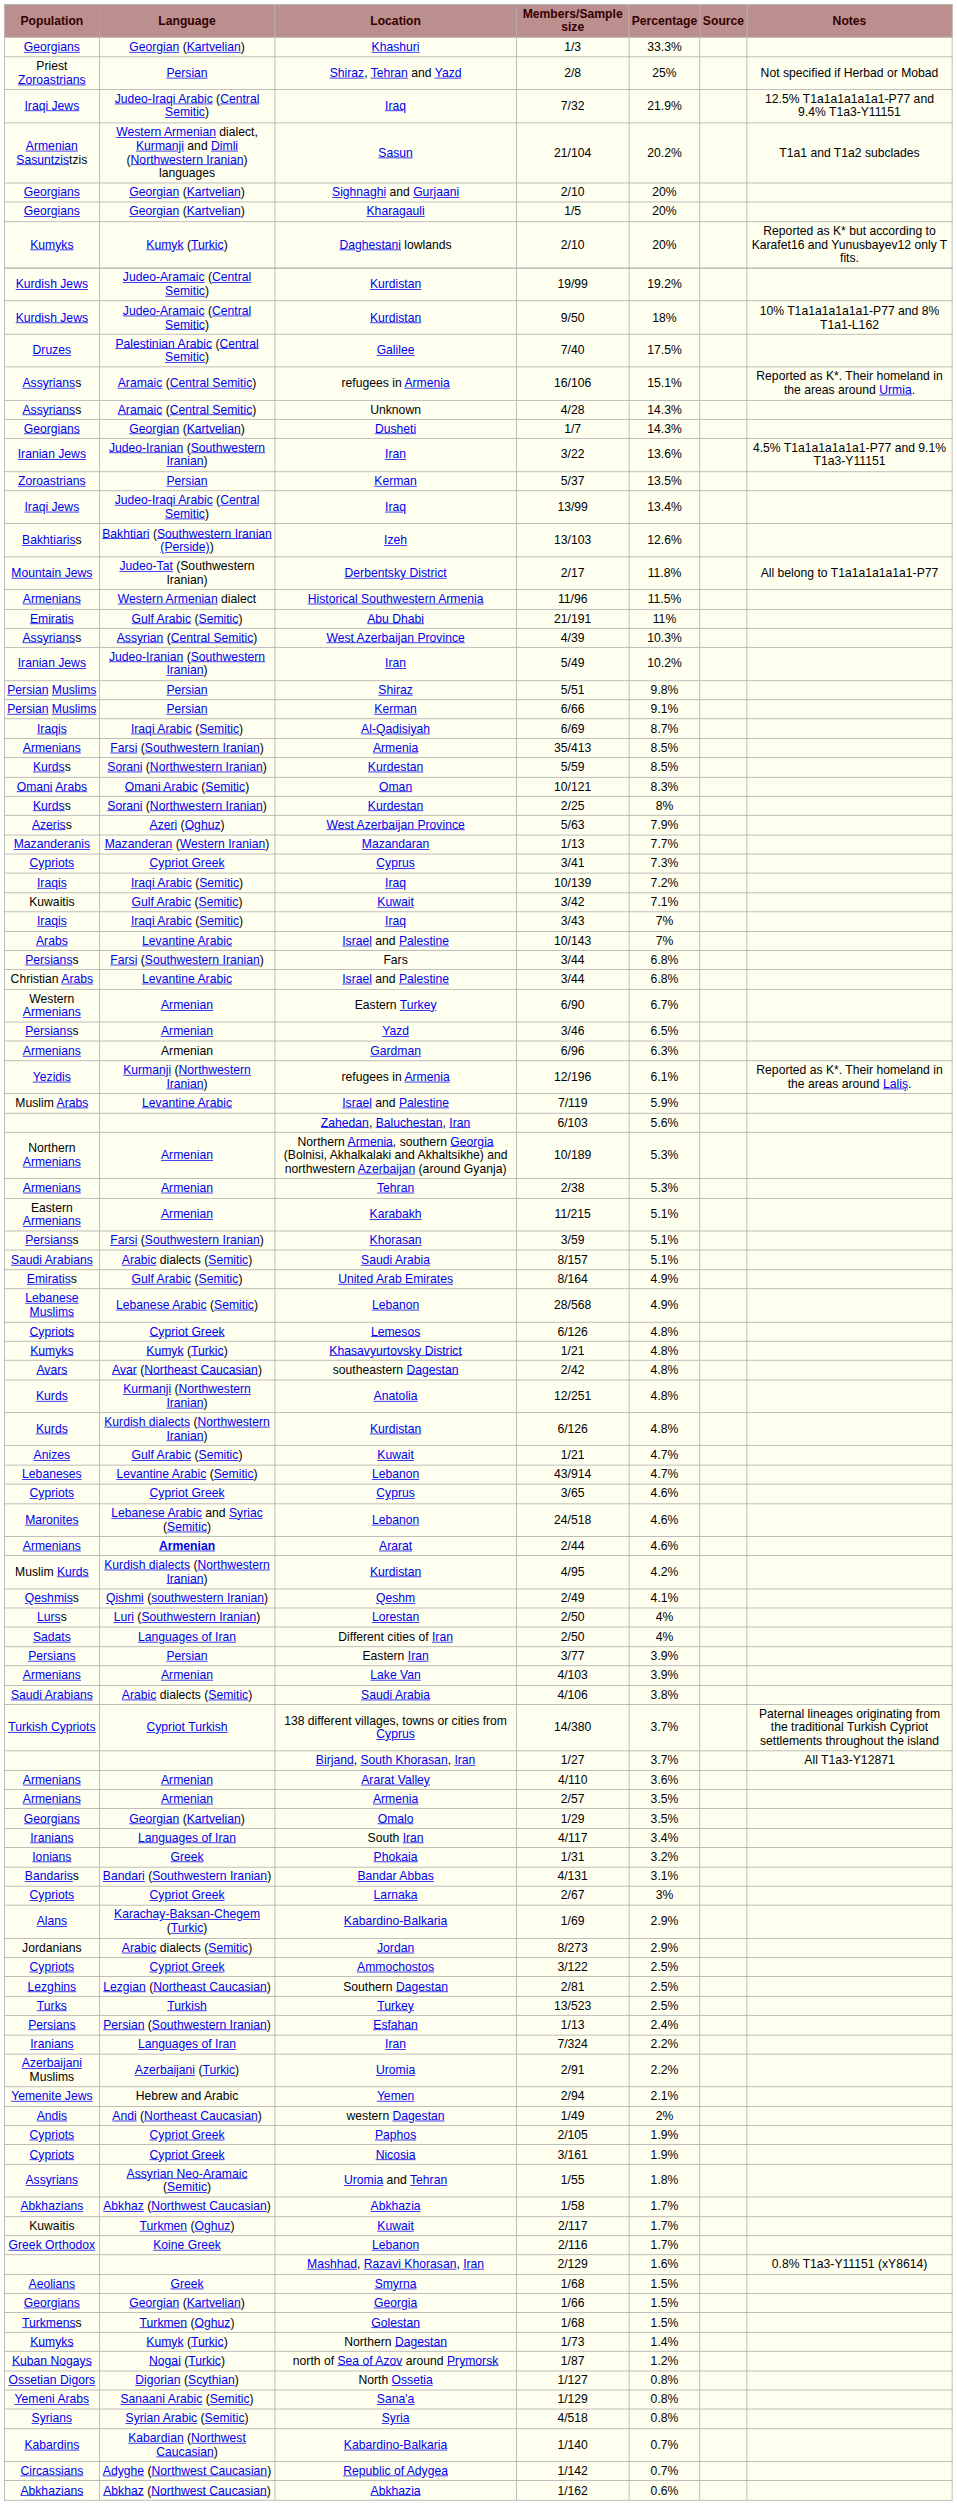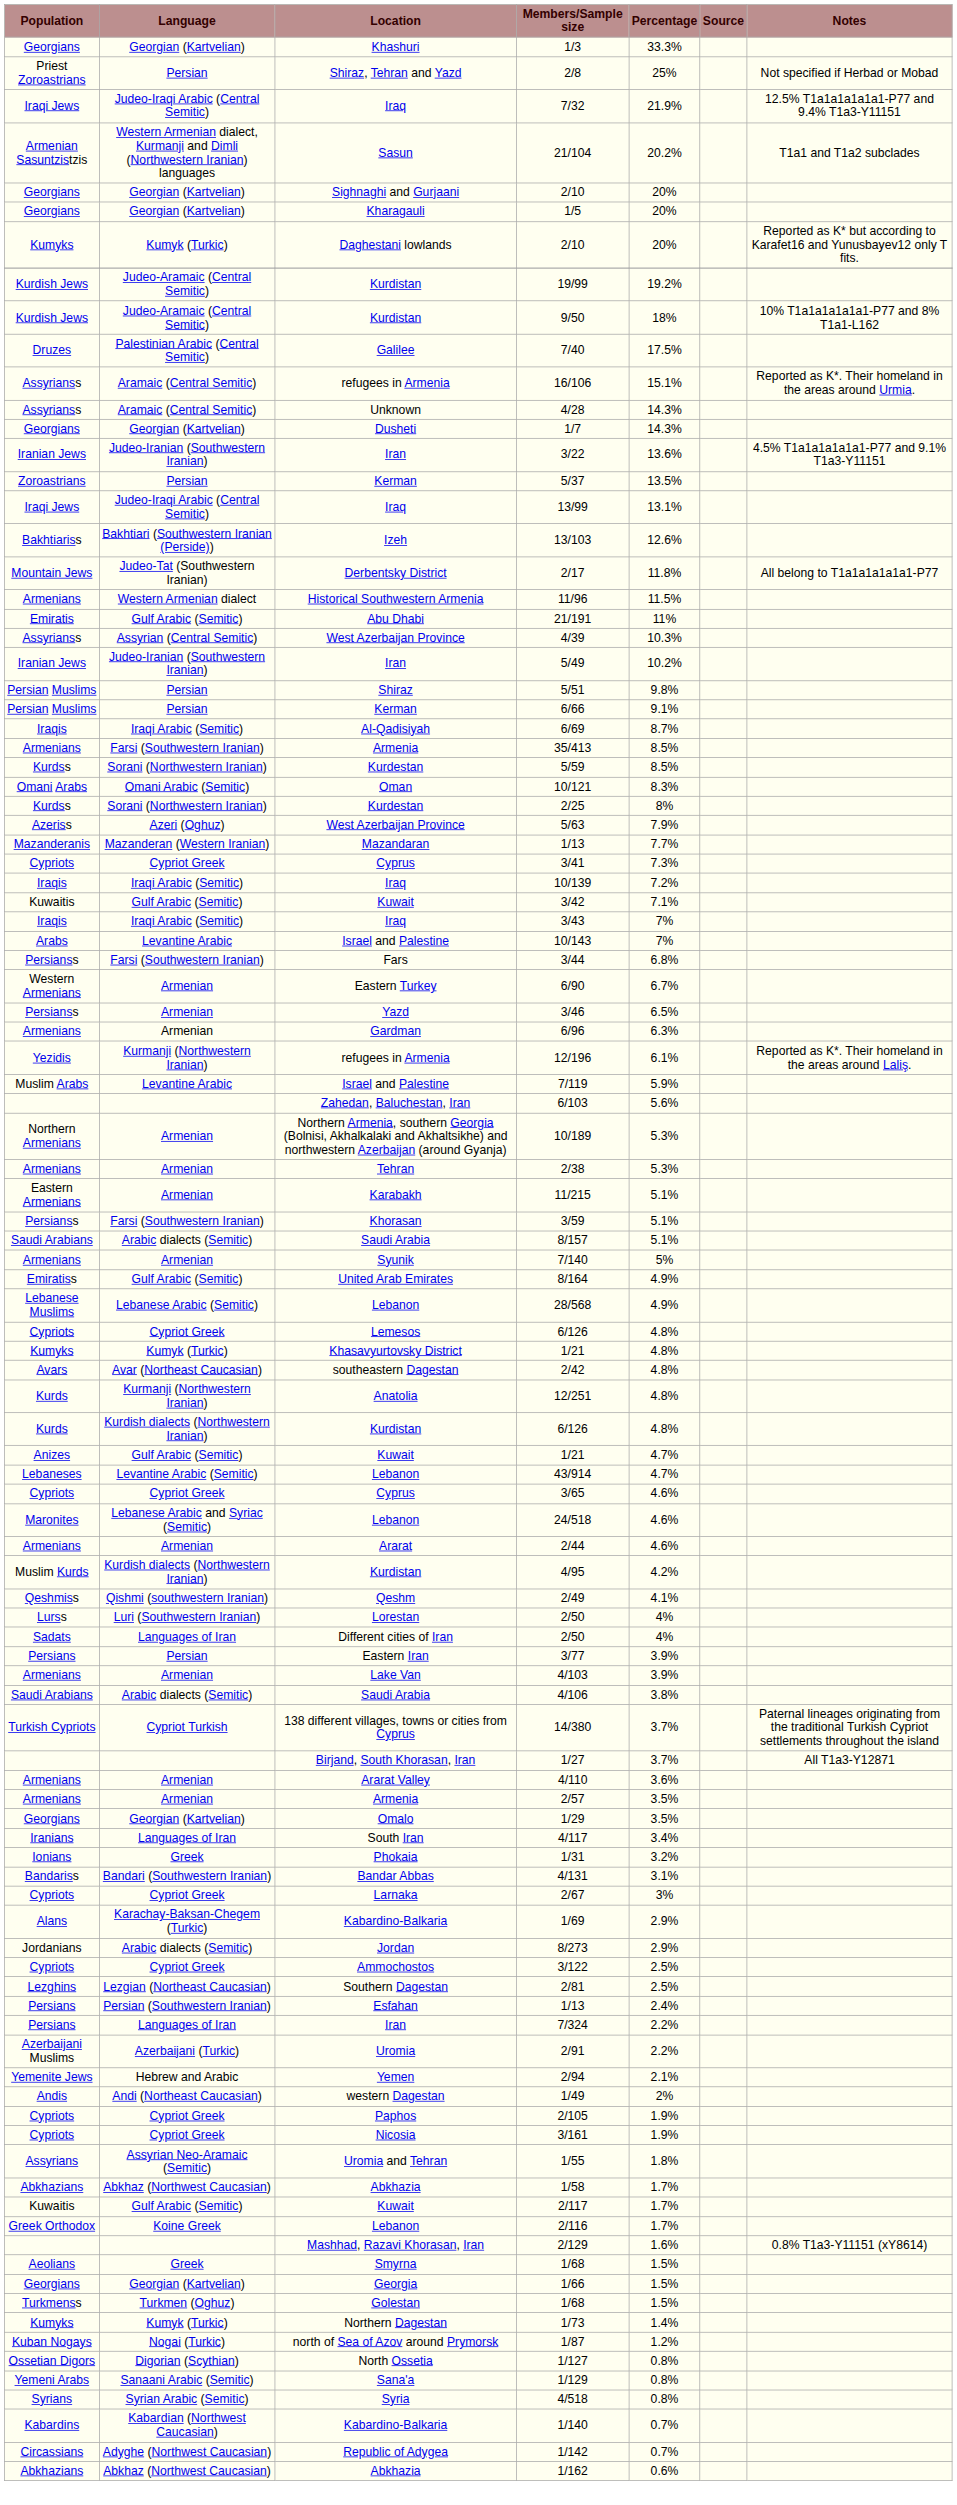13/99 | Percentage: 13.4% -> 13.1%
- row: Christian Arabs | Levantine Arabic | Israel and Palestine | 3/44 | 6.8%
+ row: Armenians | Armenian | Syunik | 7/140 | 5%
2/44 | Language: bold -> normal
- row: Turks | Turkish | Turkey | 13/523 | 2.5%
7/324 | Population: Iranians -> Persians
2/117 | Language: Turkmen (Oghuz) -> Gulf Arabic (Semitic)
